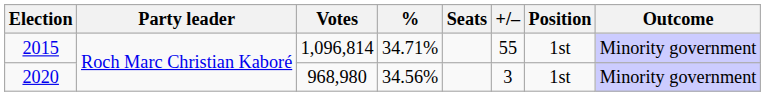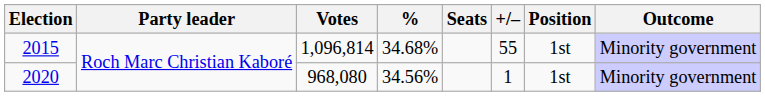2015 | %: 34.71% -> 34.68%
2020 | Votes: 968,980 -> 968,080
2020 | +/–: 3 -> 1
